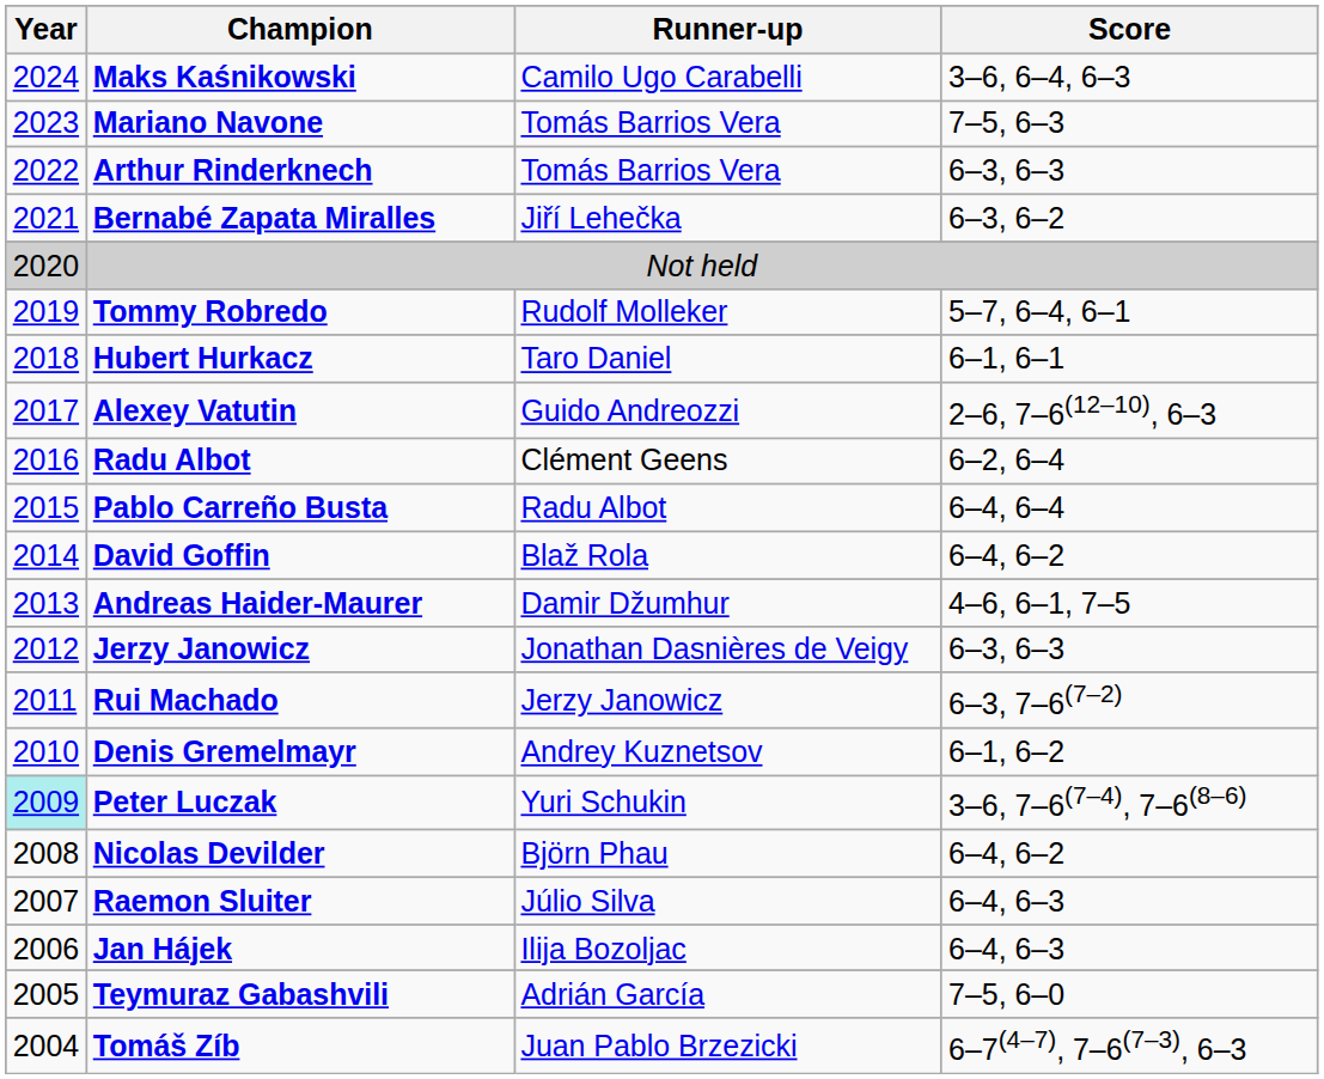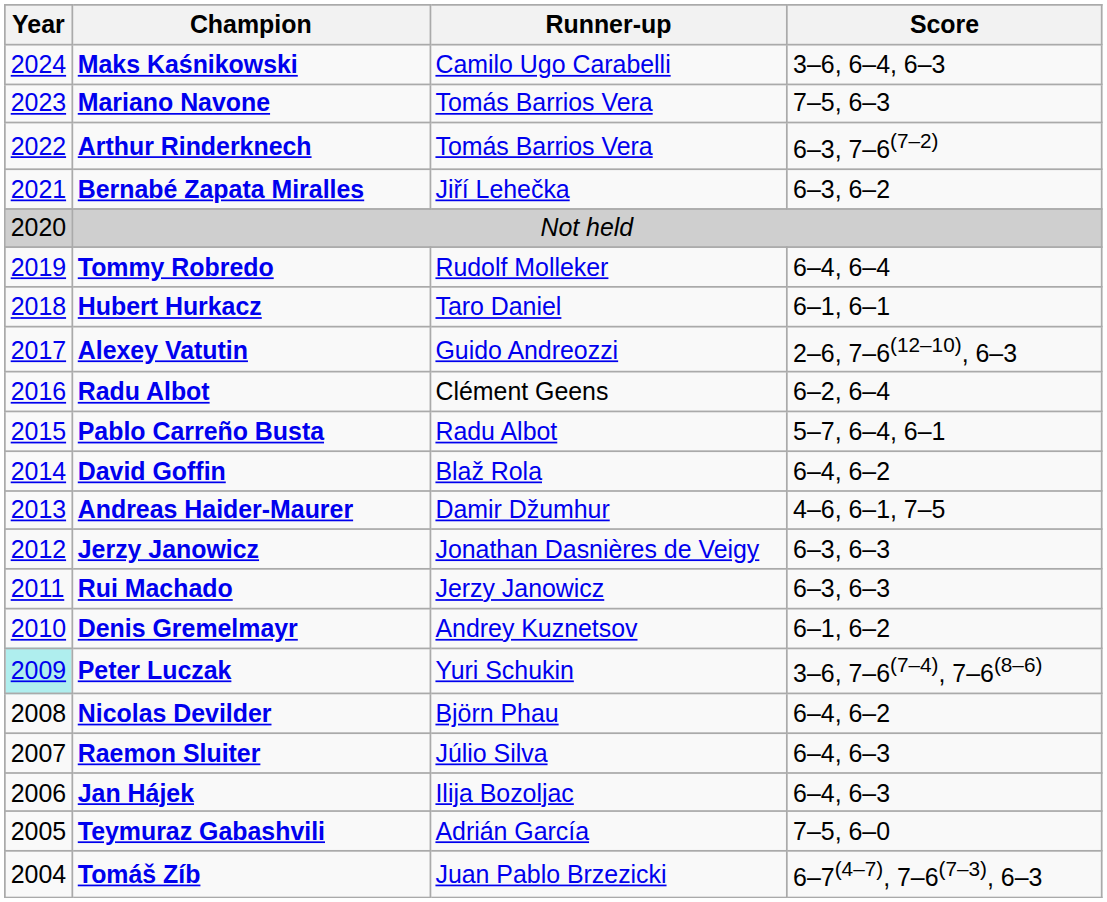Arthur Rinderknech | Score: 6–3, 6–3 -> 6–3, 7–6(7–2)
Tommy Robredo | Score: 5–7, 6–4, 6–1 -> 6–4, 6–4
Pablo Carreño Busta | Score: 6–4, 6–4 -> 5–7, 6–4, 6–1
Rui Machado | Score: 6–3, 7–6(7–2) -> 6–3, 6–3
